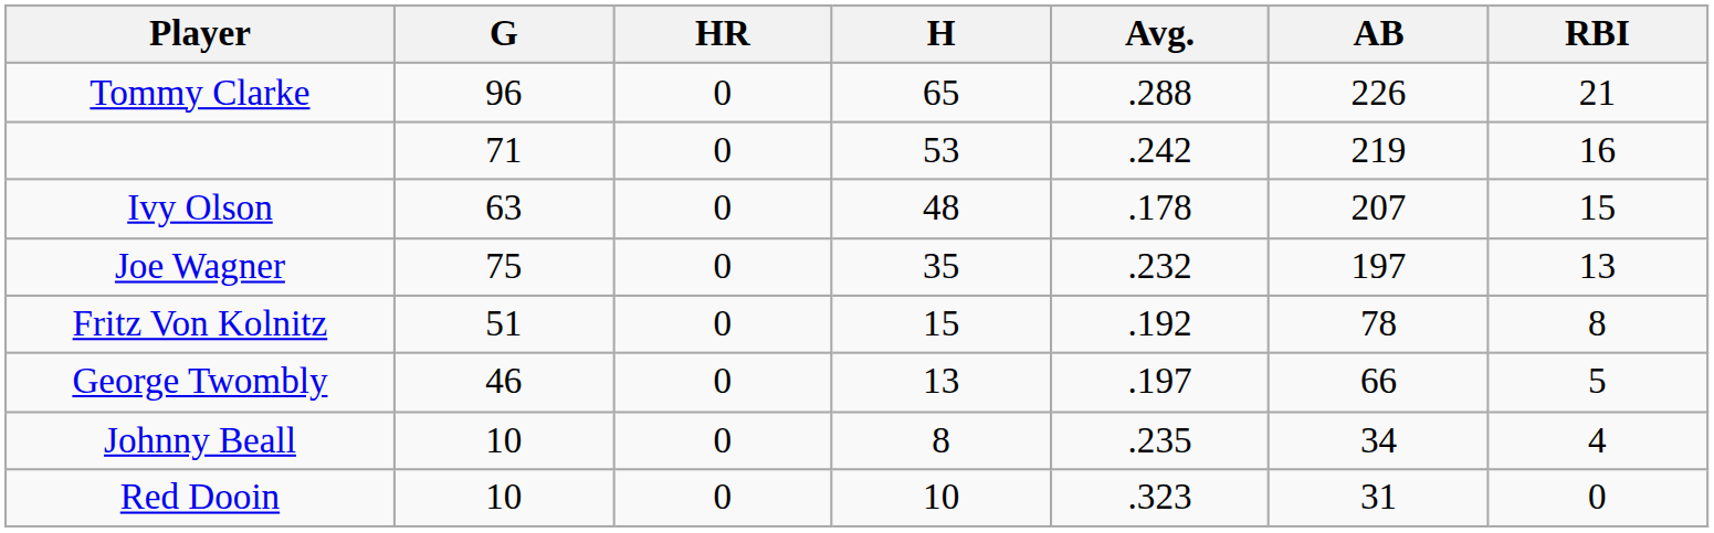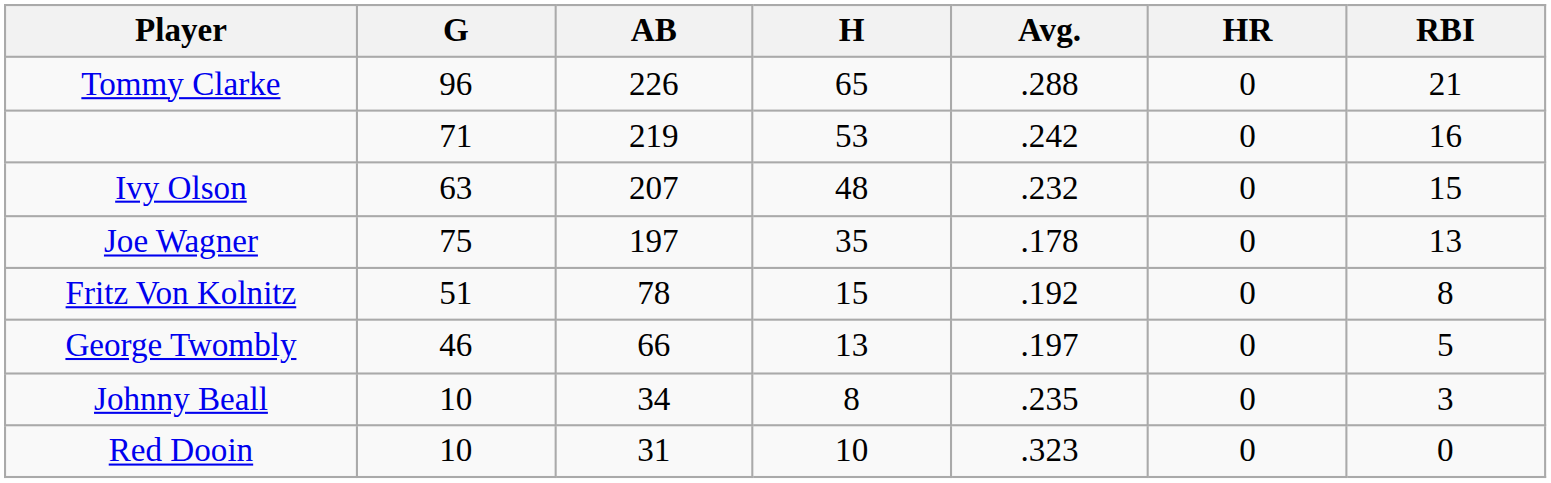columns swapped: AB <-> HR
Ivy Olson | Avg.: .178 -> .232
Joe Wagner | Avg.: .232 -> .178
Johnny Beall | RBI: 4 -> 3
